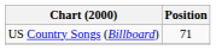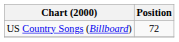US Country Songs (Billboard) | Position: 71 -> 72
